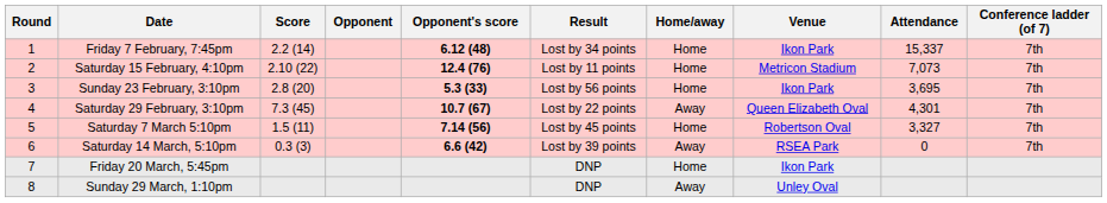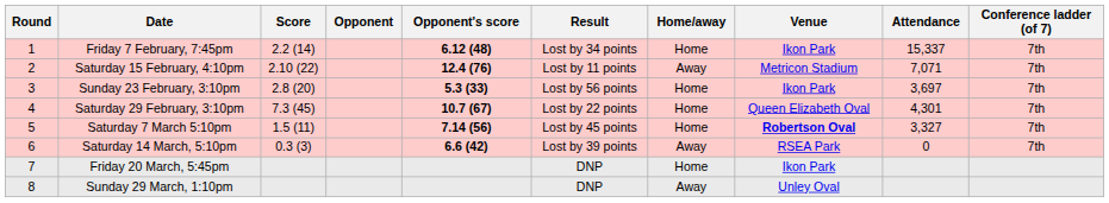Saturday 15 February, 4:10pm | Home/away: Home -> Away
Saturday 15 February, 4:10pm | Attendance: 7,073 -> 7,071
Sunday 23 February, 3:10pm | Attendance: 3,695 -> 3,697
Saturday 29 February, 3:10pm | Home/away: Away -> Home
Saturday 7 March 5:10pm | Venue: normal -> bold
